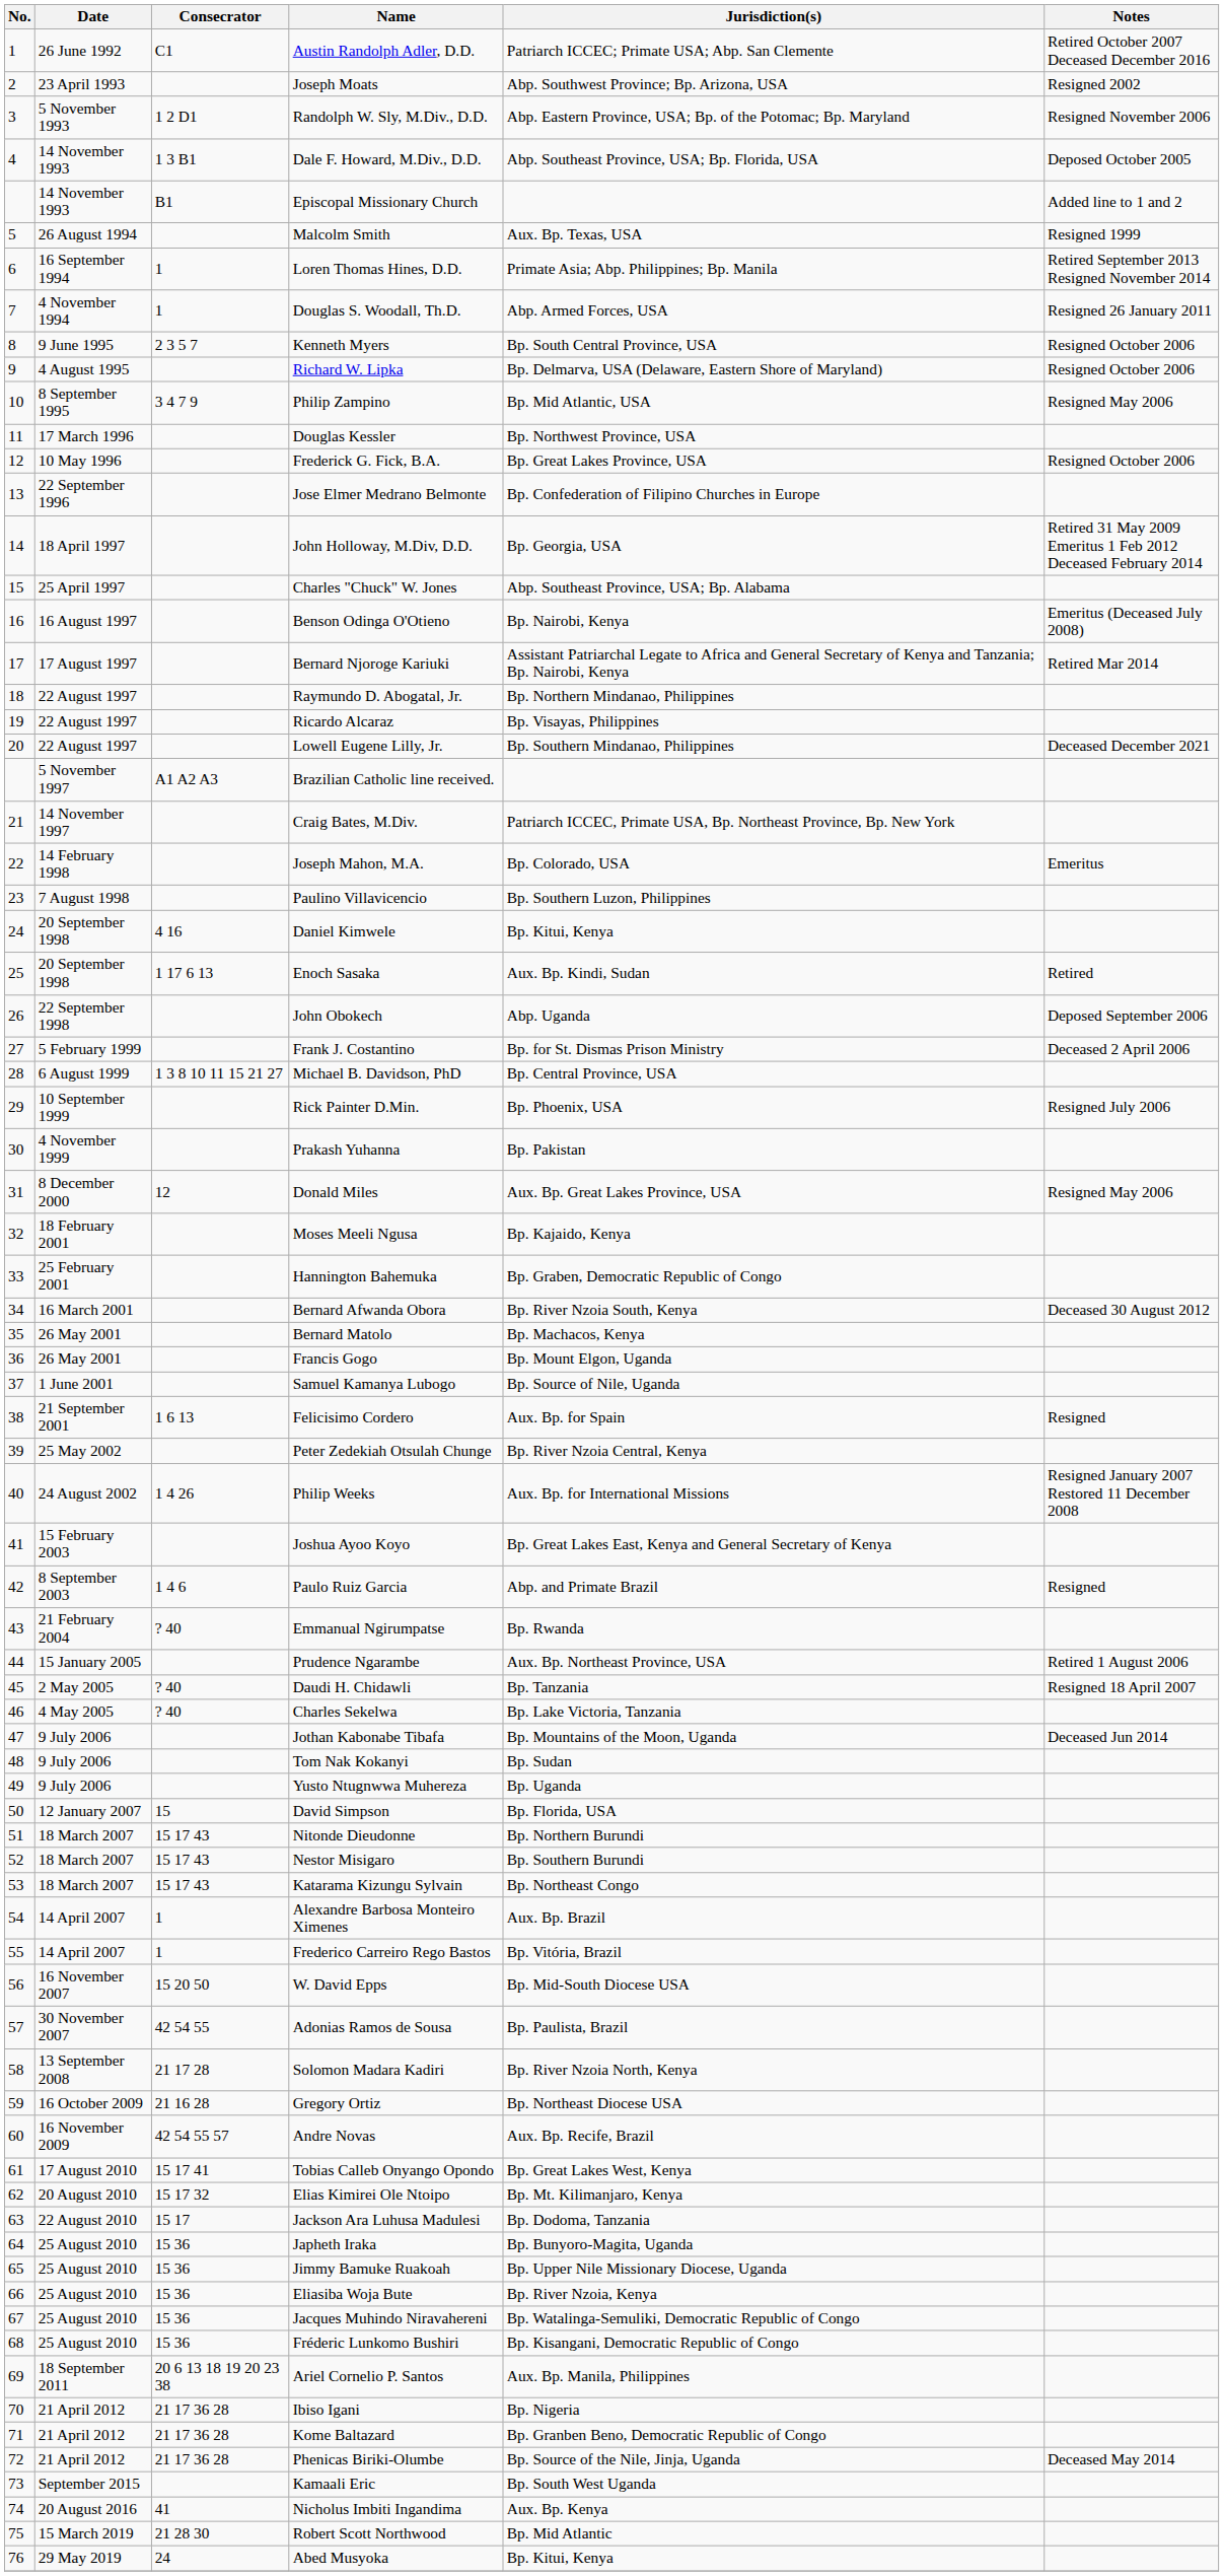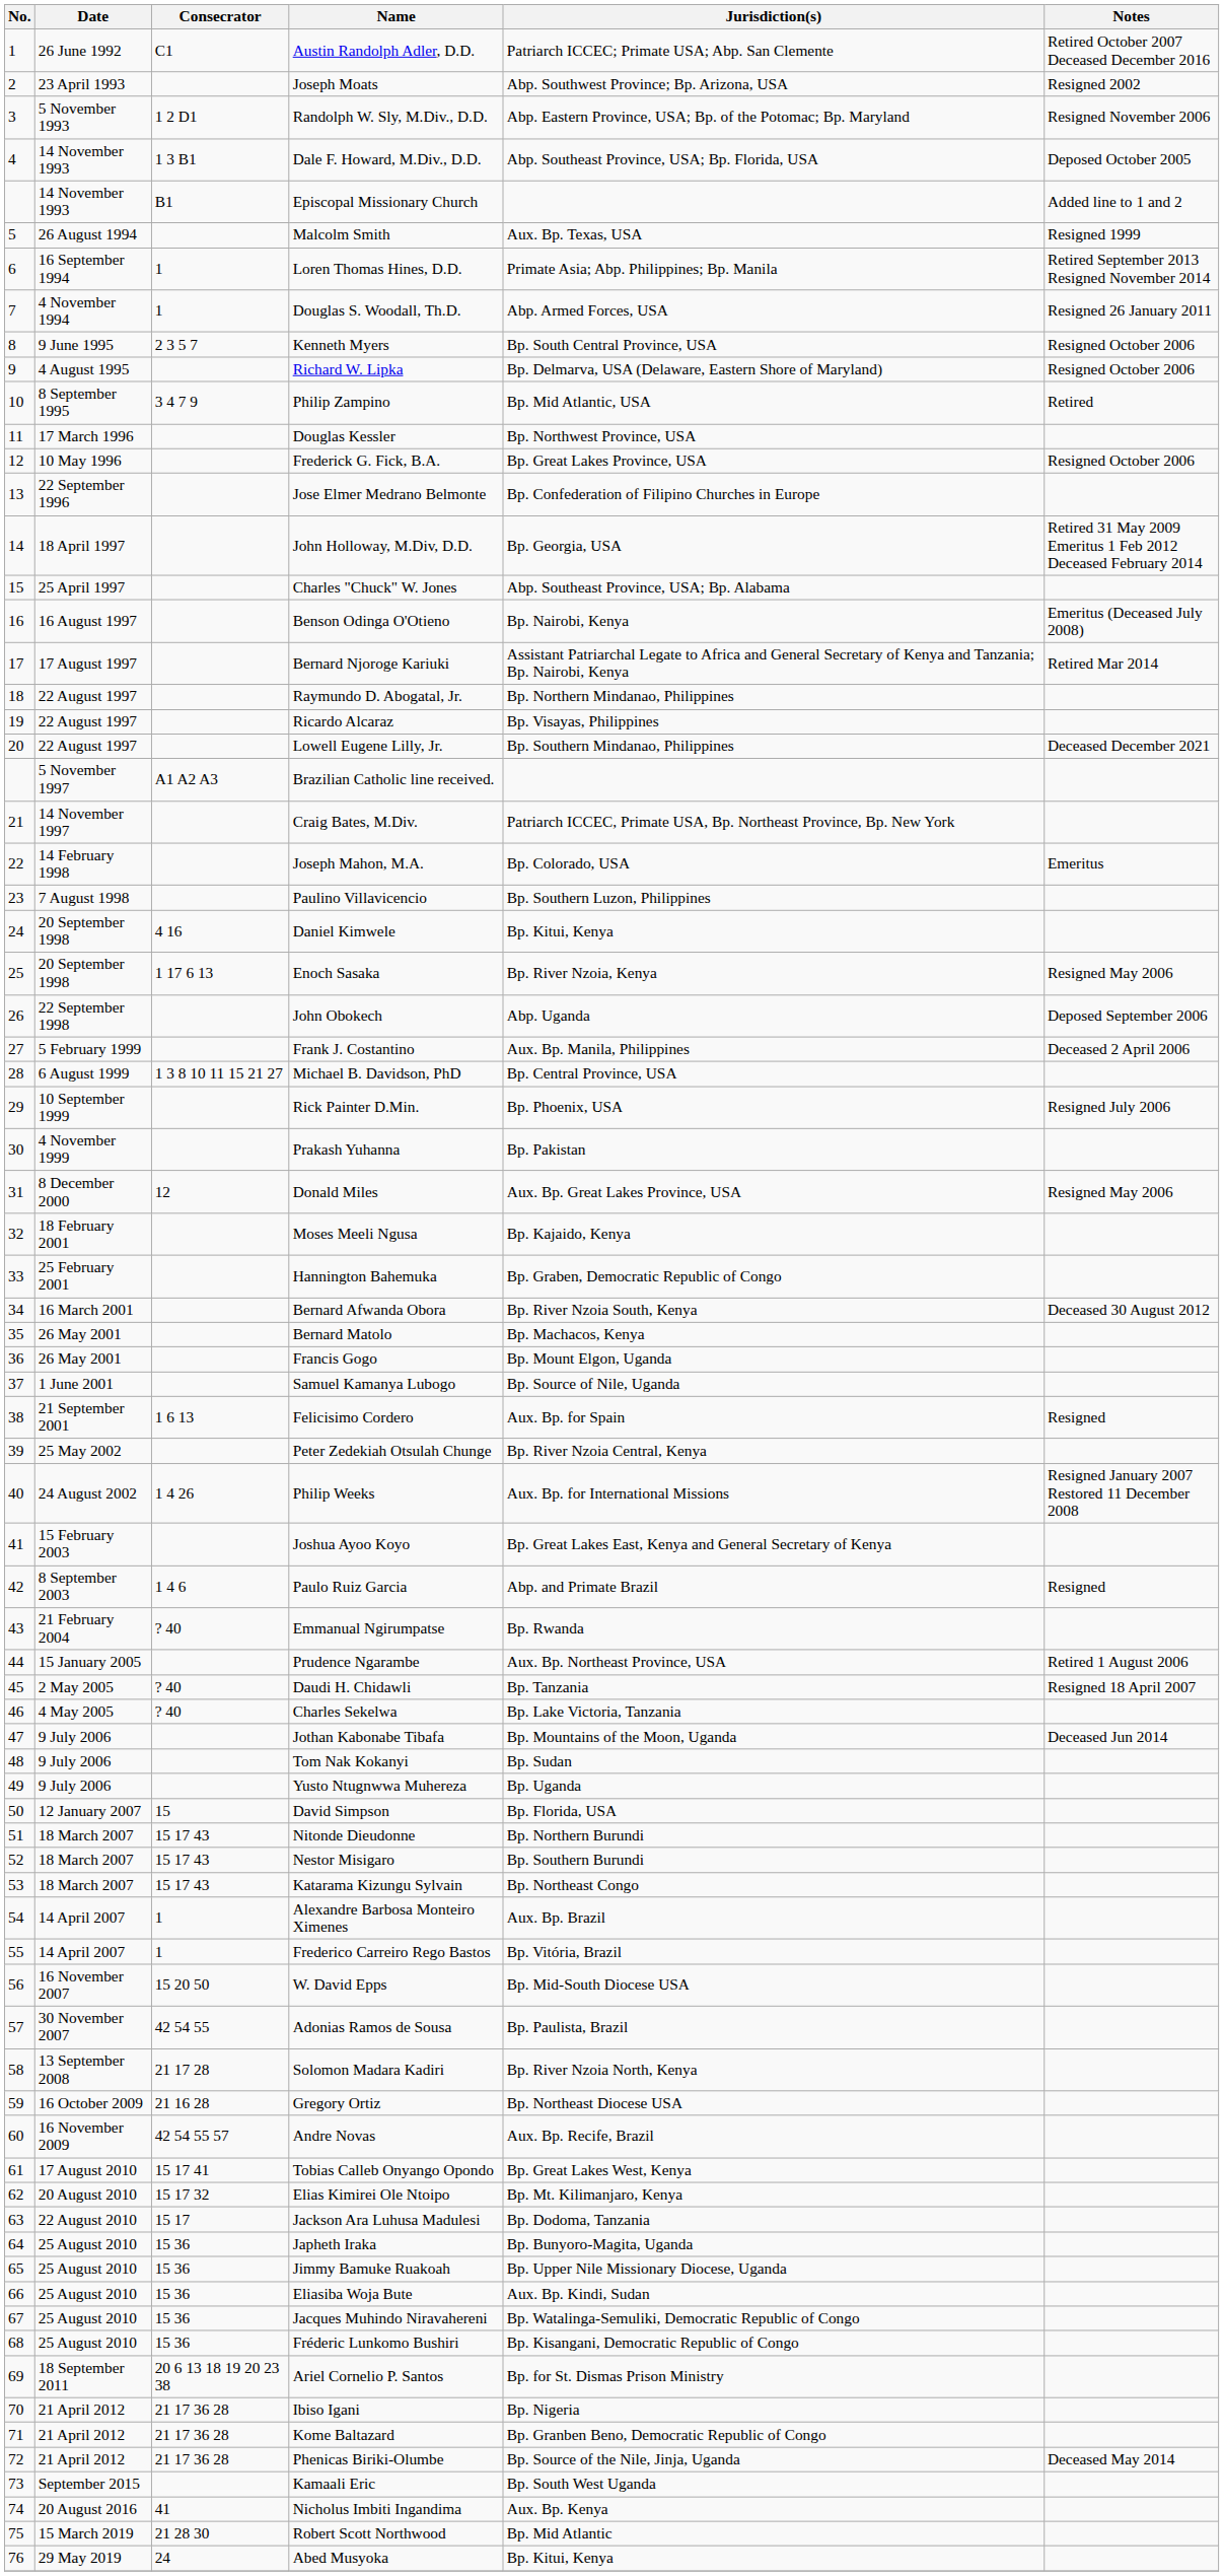Philip Zampino | Notes: Resigned May 2006 -> Retired
Enoch Sasaka | Jurisdiction(s): Aux. Bp. Kindi, Sudan -> Bp. River Nzoia, Kenya
Enoch Sasaka | Notes: Retired -> Resigned May 2006
Frank J. Costantino | Jurisdiction(s): Bp. for St. Dismas Prison Ministry -> Aux. Bp. Manila, Philippines
Eliasiba Woja Bute | Jurisdiction(s): Bp. River Nzoia, Kenya -> Aux. Bp. Kindi, Sudan
Ariel Cornelio P. Santos | Jurisdiction(s): Aux. Bp. Manila, Philippines -> Bp. for St. Dismas Prison Ministry
